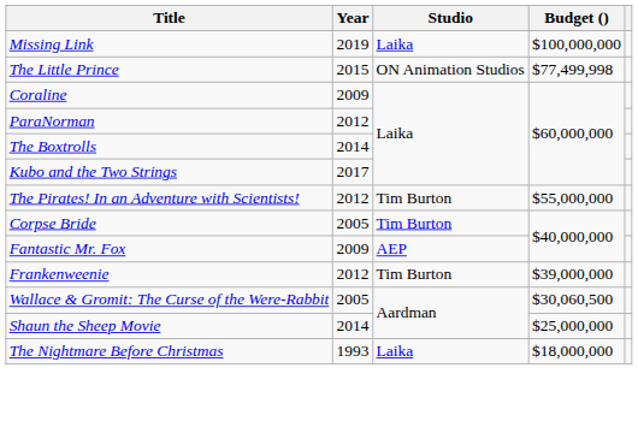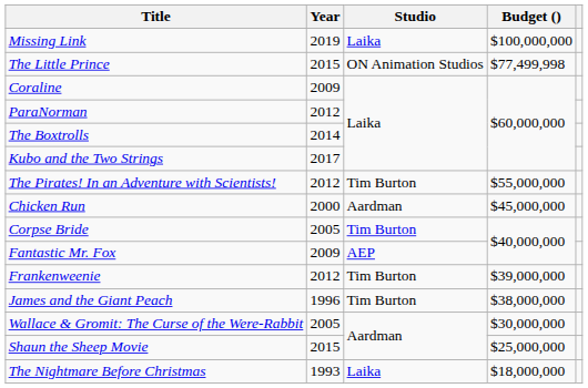+ row: Chicken Run | 2000 | Aardman | $45,000,000
+ row: James and the Giant Peach | 1996 | Tim Burton | $38,000,000
Wallace & Gromit: The Curse of the Were-Rabbit | Budget (): $30,060,500 -> $30,000,000
Shaun the Sheep Movie | Year: 2014 -> 2015
